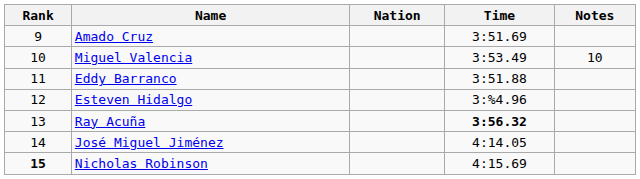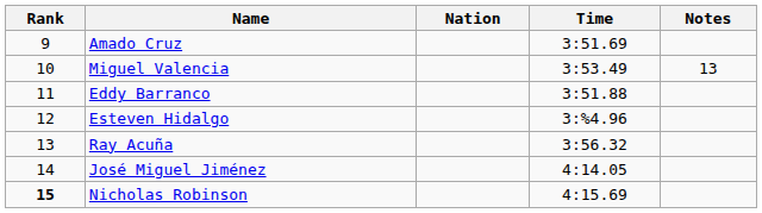Miguel Valencia | Notes: 10 -> 13
Ray Acuña | Time: bold -> normal
